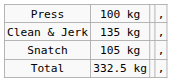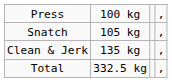rows swapped: Snatch <-> Clean & Jerk
